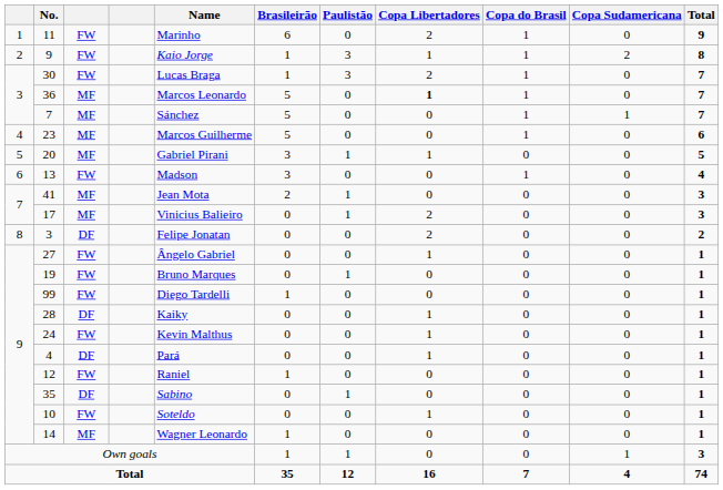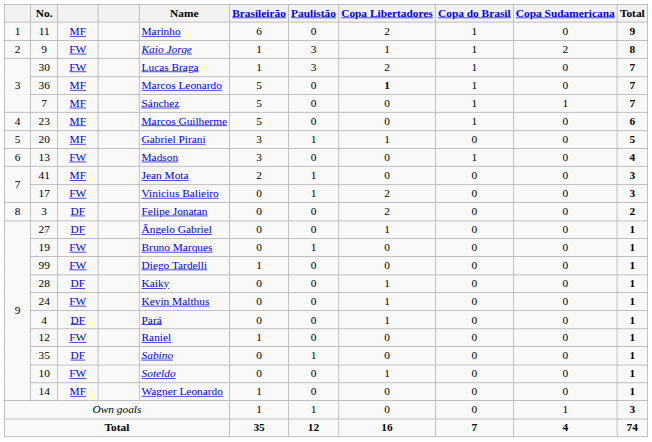11 | column 3: FW -> MF
17 | column 3: MF -> FW
27 | column 3: FW -> DF
